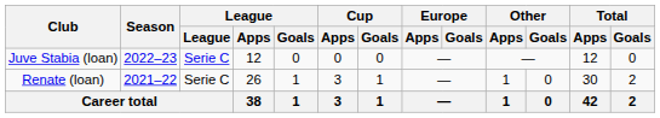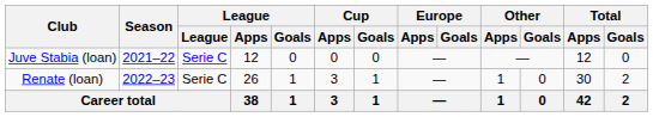Juve Stabia (loan) | Season: 2022–23 -> 2021–22
Renate (loan) | Season: 2021–22 -> 2022–23
